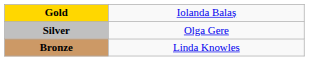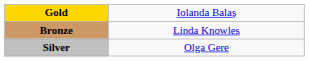rows swapped: Silver <-> Bronze
